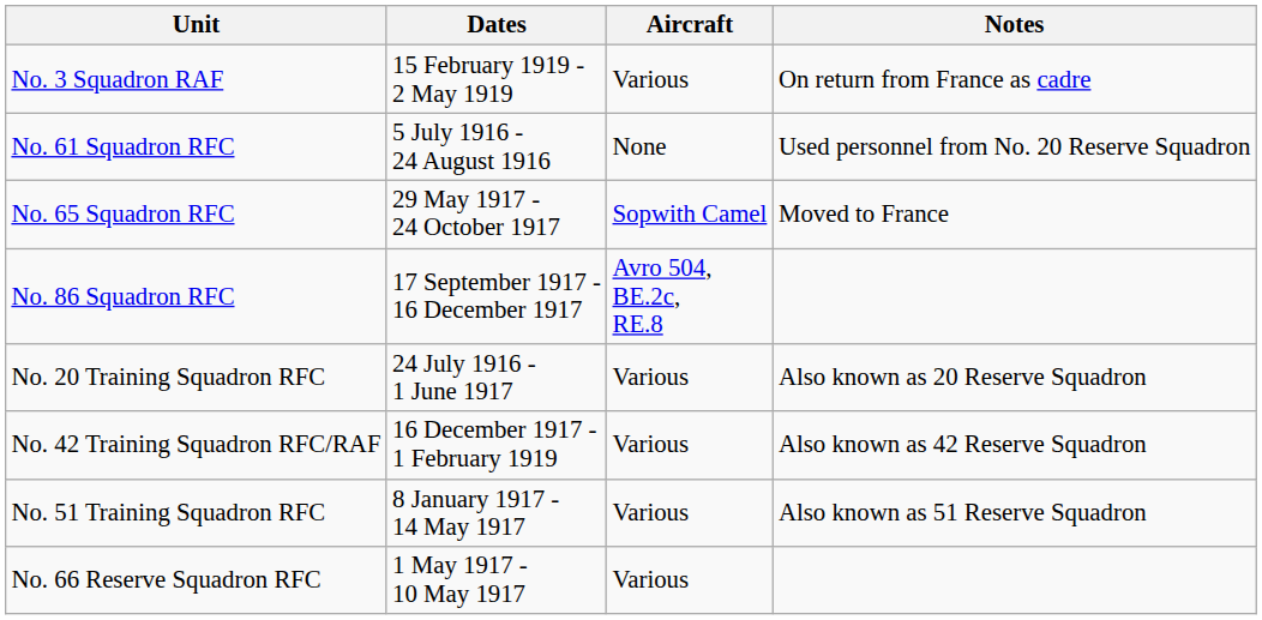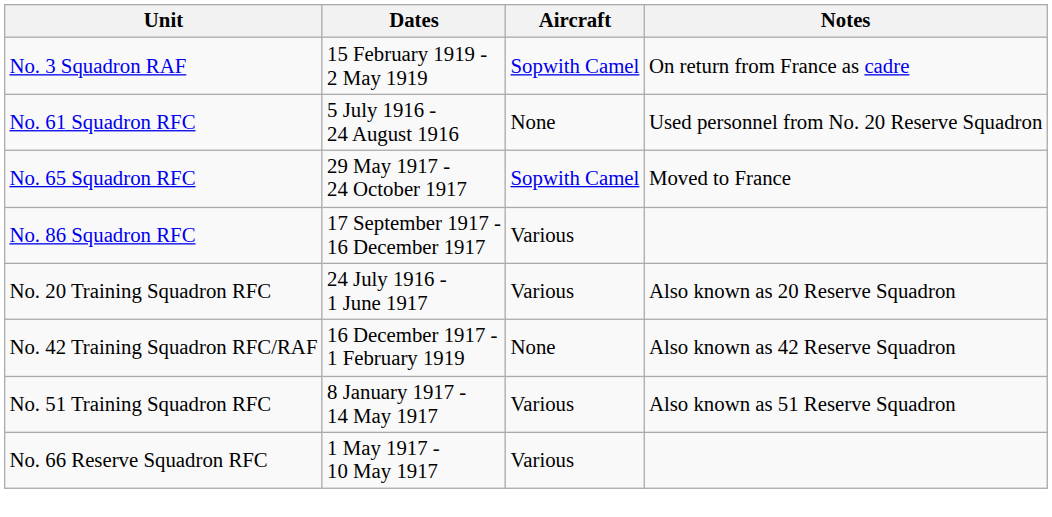No. 3 Squadron RAF | Aircraft: Various -> Sopwith Camel
No. 86 Squadron RFC | Aircraft: Avro 504, BE.2c, RE.8 -> Various
No. 42 Training Squadron RFC/RAF | Aircraft: Various -> None
